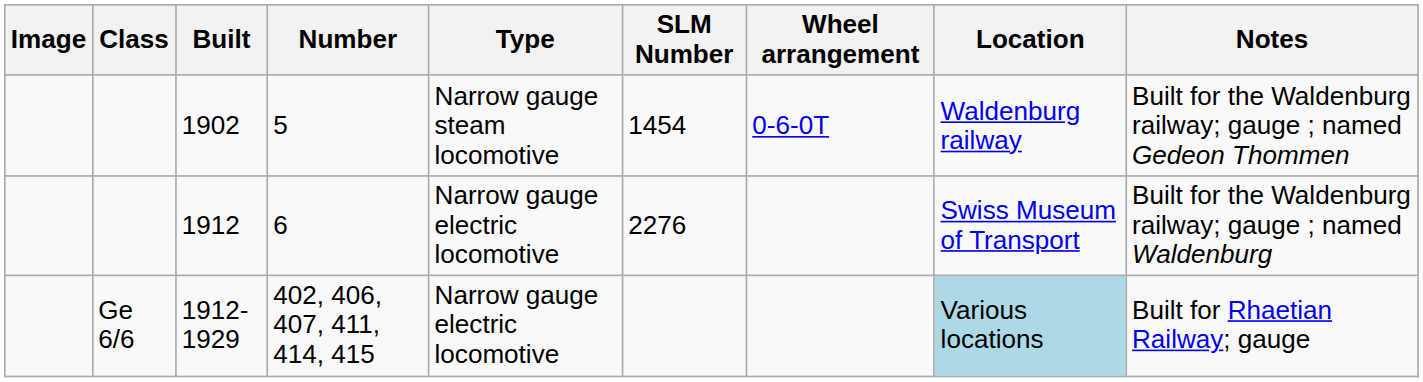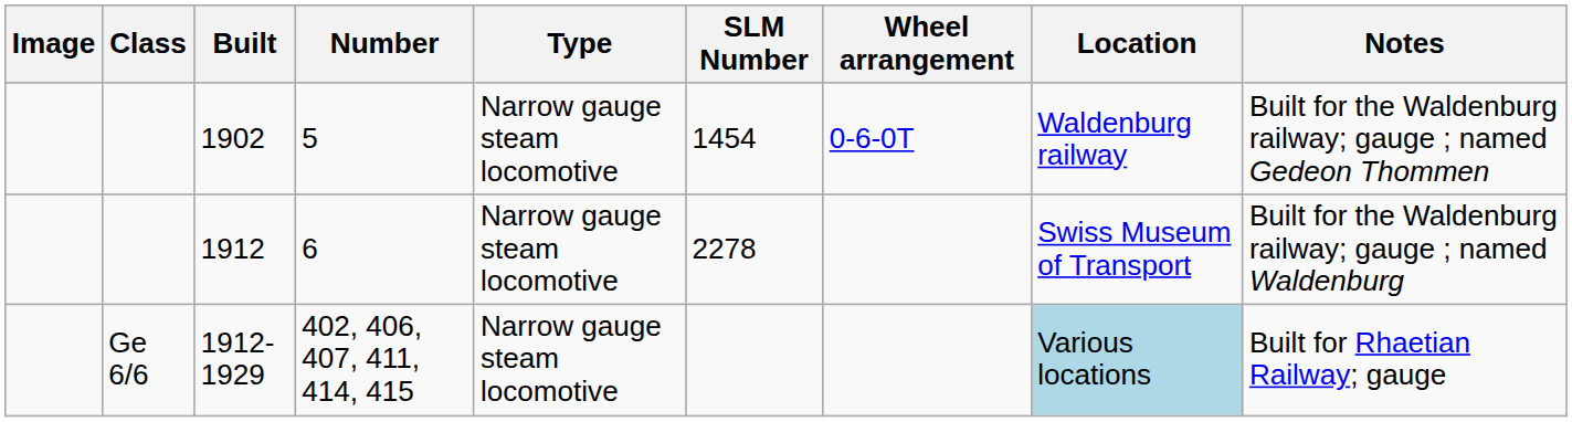1912 | Type: Narrow gauge electric locomotive -> Narrow gauge steam locomotive
1912 | SLM Number: 2276 -> 2278
1912-1929 | Type: Narrow gauge electric locomotive -> Narrow gauge steam locomotive
